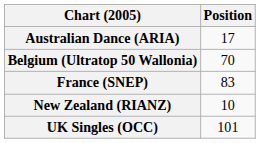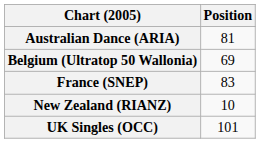Australian Dance (ARIA) | Position: 17 -> 81
Belgium (Ultratop 50 Wallonia) | Position: 70 -> 69
